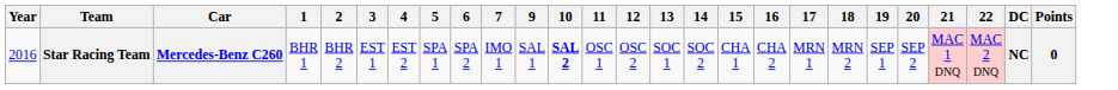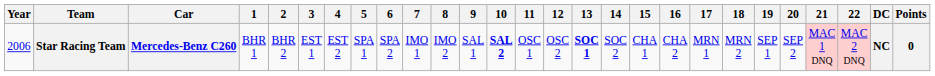+ column: 8 | IMO 2
Star Racing Team | Year: 2016 -> 2006
Star Racing Team | 13: normal -> bold
